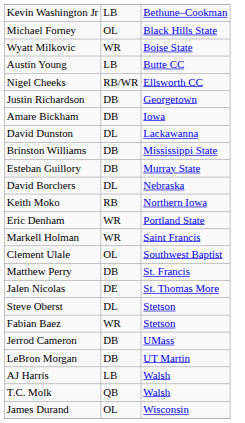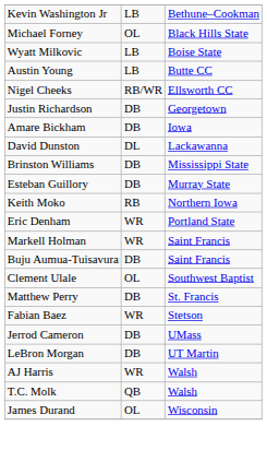Wyatt Milkovic | column 2: WR -> LB
- row: David Borchers | DL | Nebraska
+ row: Buju Aumua-Tuisavura | DB | Saint Francis
- row: Jalen Nicolas | DE | St. Thomas More
- row: Steve Oberst | DL | Stetson
AJ Harris | column 2: LB -> WR
